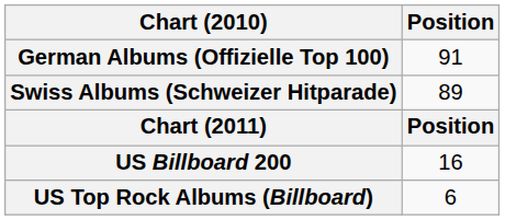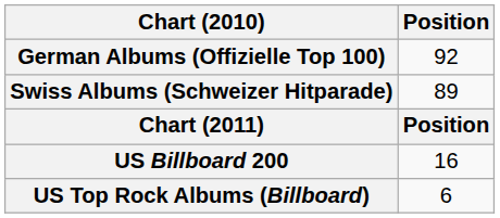German Albums (Offizielle Top 100) | Position: 91 -> 92
